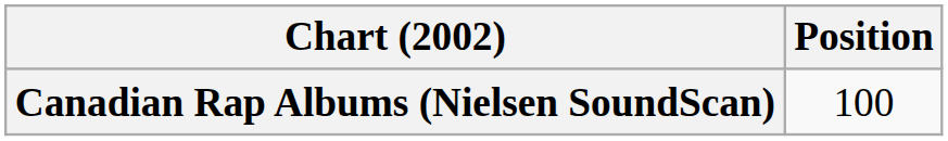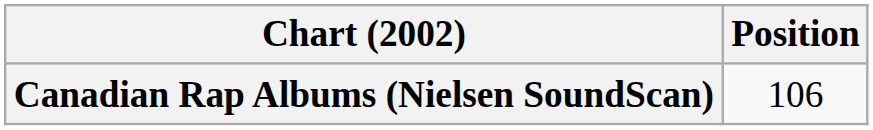Canadian Rap Albums (Nielsen SoundScan) | Position: 100 -> 106
